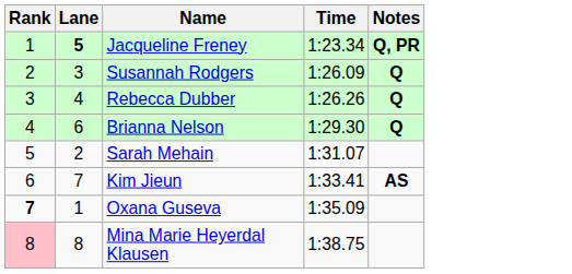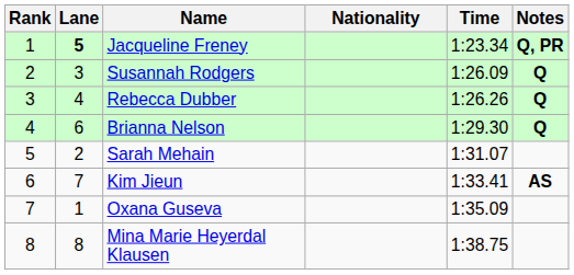+ column: Nationality
Oxana Guseva | Rank: bold -> normal
Mina Marie Heyerdal Klausen | Rank: pink background -> no background
